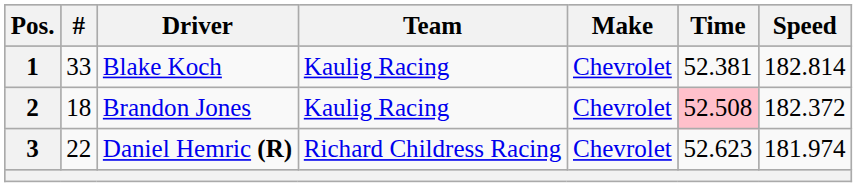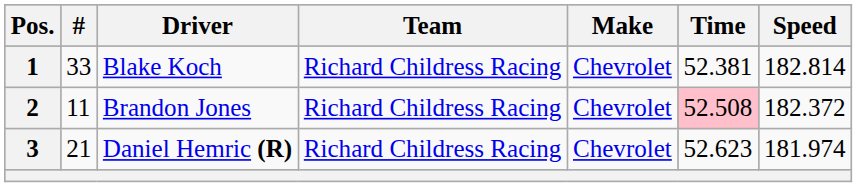1 | Team: Kaulig Racing -> Richard Childress Racing
2 | #: 18 -> 11
2 | Team: Kaulig Racing -> Richard Childress Racing
3 | #: 22 -> 21
